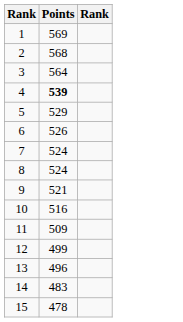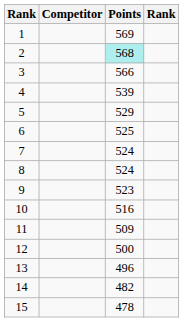+ column: Competitor
2 | Points: no background -> paleturquoise background
3 | Points: 564 -> 566
4 | Points: bold -> normal
6 | Points: 526 -> 525
9 | Points: 521 -> 523
12 | Points: 499 -> 500
14 | Points: 483 -> 482
